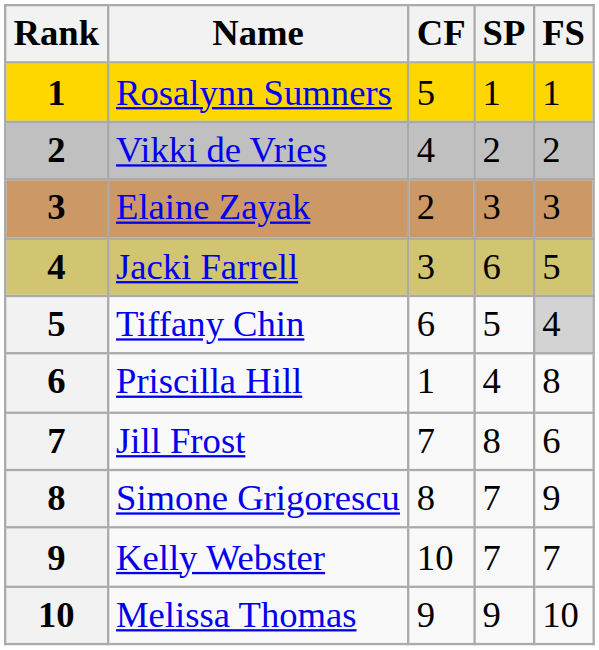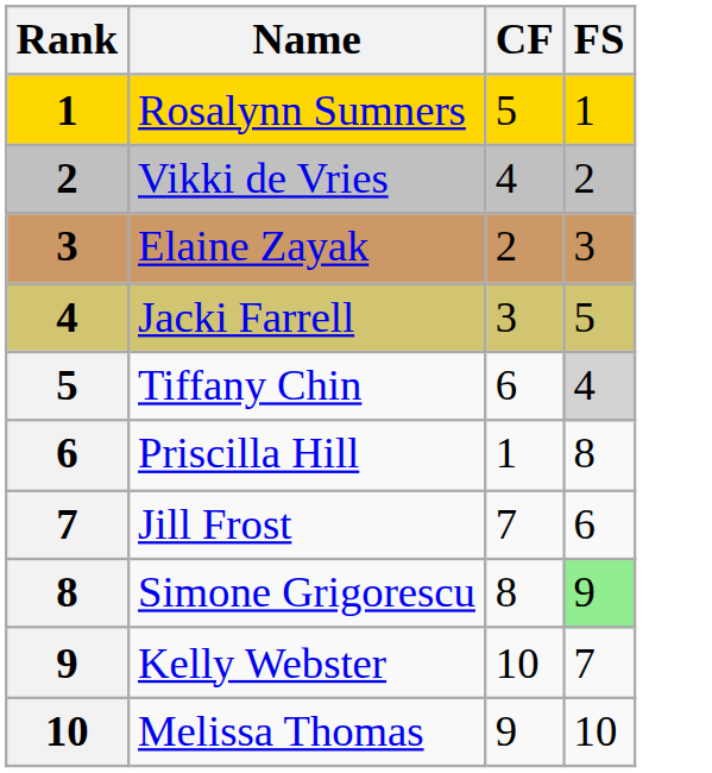- column: SP | 1 | 2 | 3 | 6 | 5 | 4 | 8 | 7 | 7 | 9
Simone Grigorescu | FS: no background -> lightgreen background
